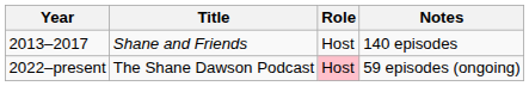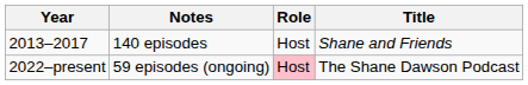columns swapped: Title <-> Notes
